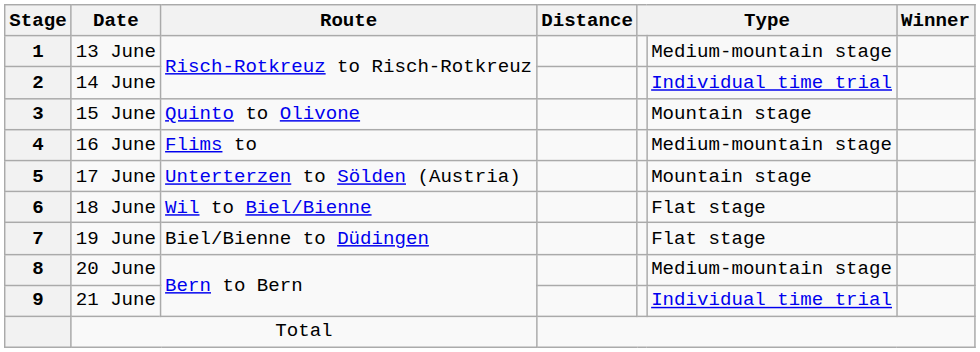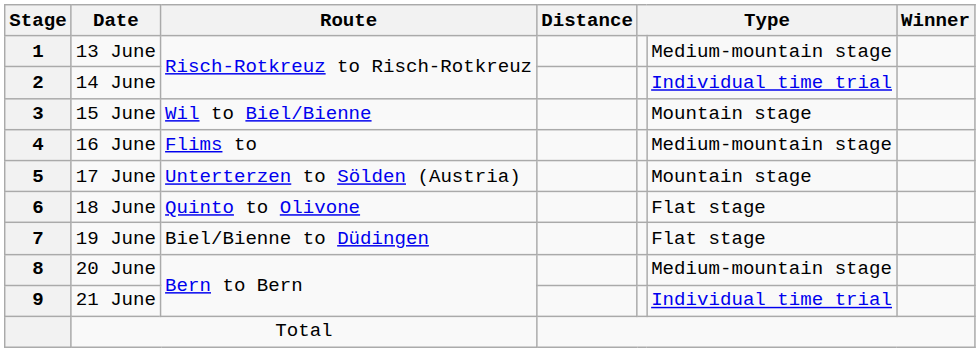15 June | Route: Quinto to Olivone -> Wil to Biel/Bienne
18 June | Route: Wil to Biel/Bienne -> Quinto to Olivone
